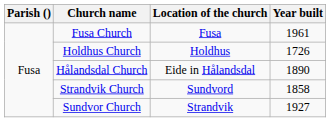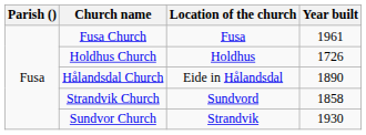Sundvor Church | Year built: 1927 -> 1930
